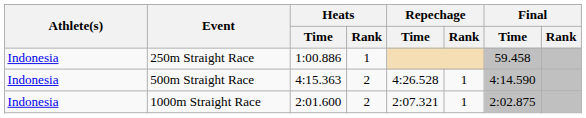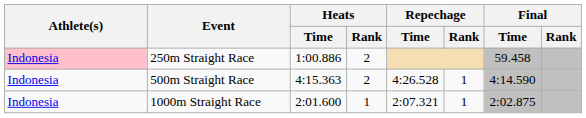250m Straight Race | Athlete(s): no background -> pink background
250m Straight Race | Heats / Rank: 1 -> 2
1000m Straight Race | Heats / Rank: 2 -> 1
